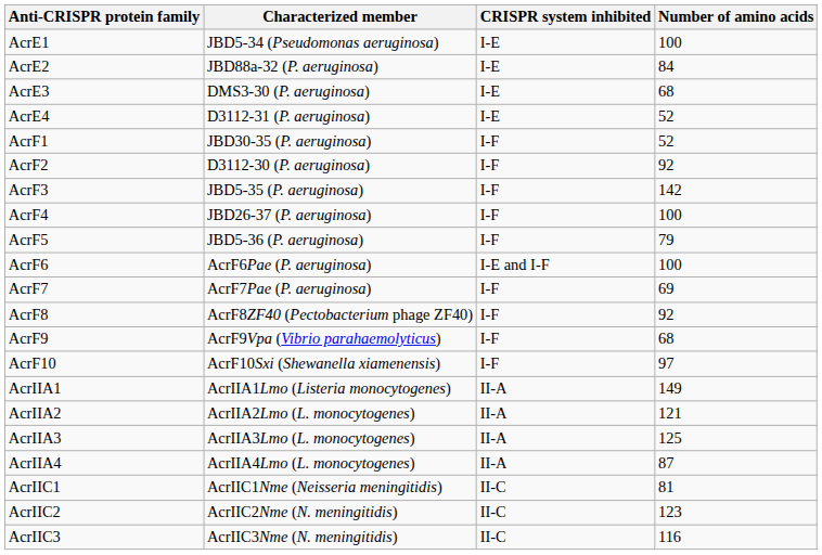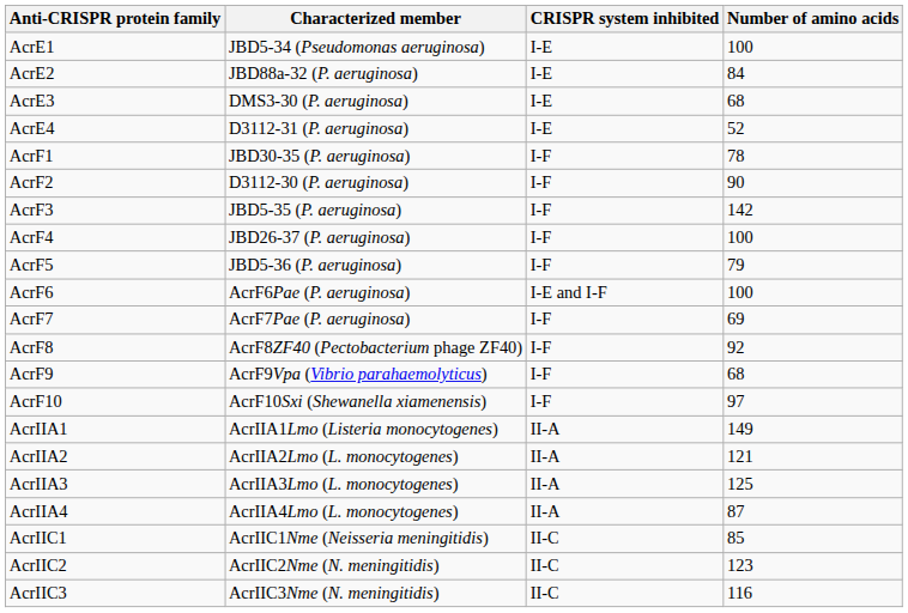AcrF1 | Number of amino acids: 52 -> 78
AcrF2 | Number of amino acids: 92 -> 90
AcrIIC1 | Number of amino acids: 81 -> 85
